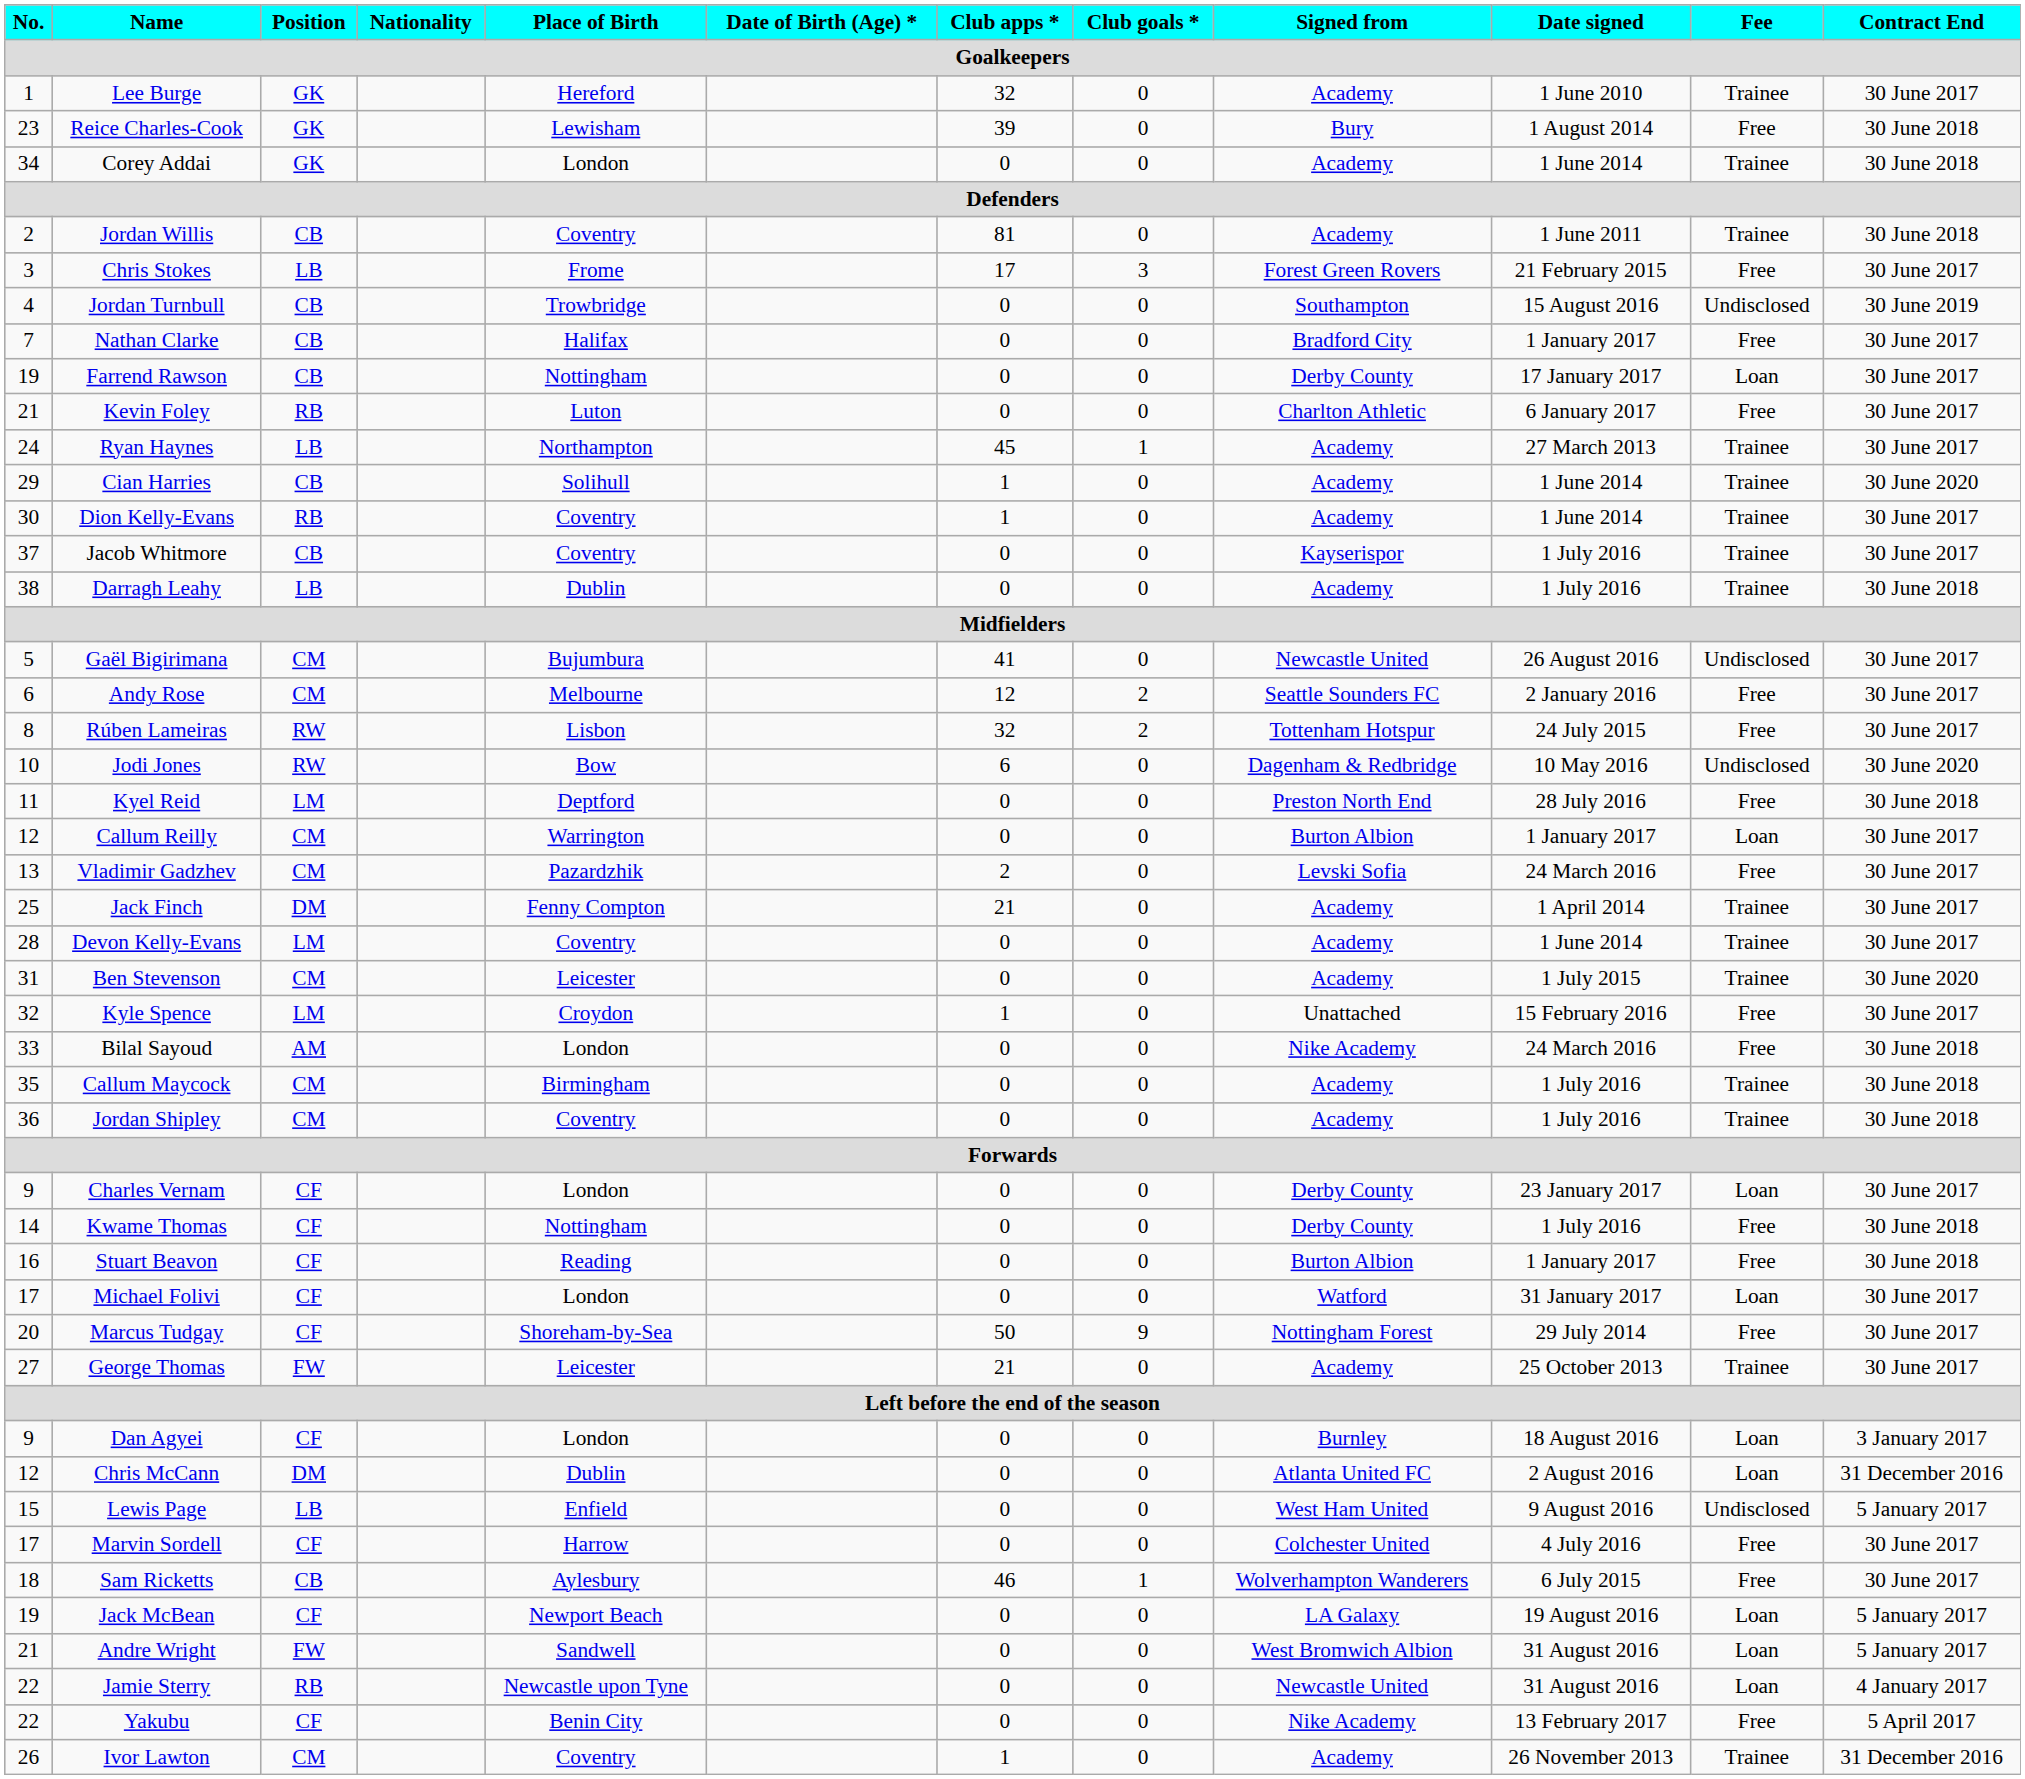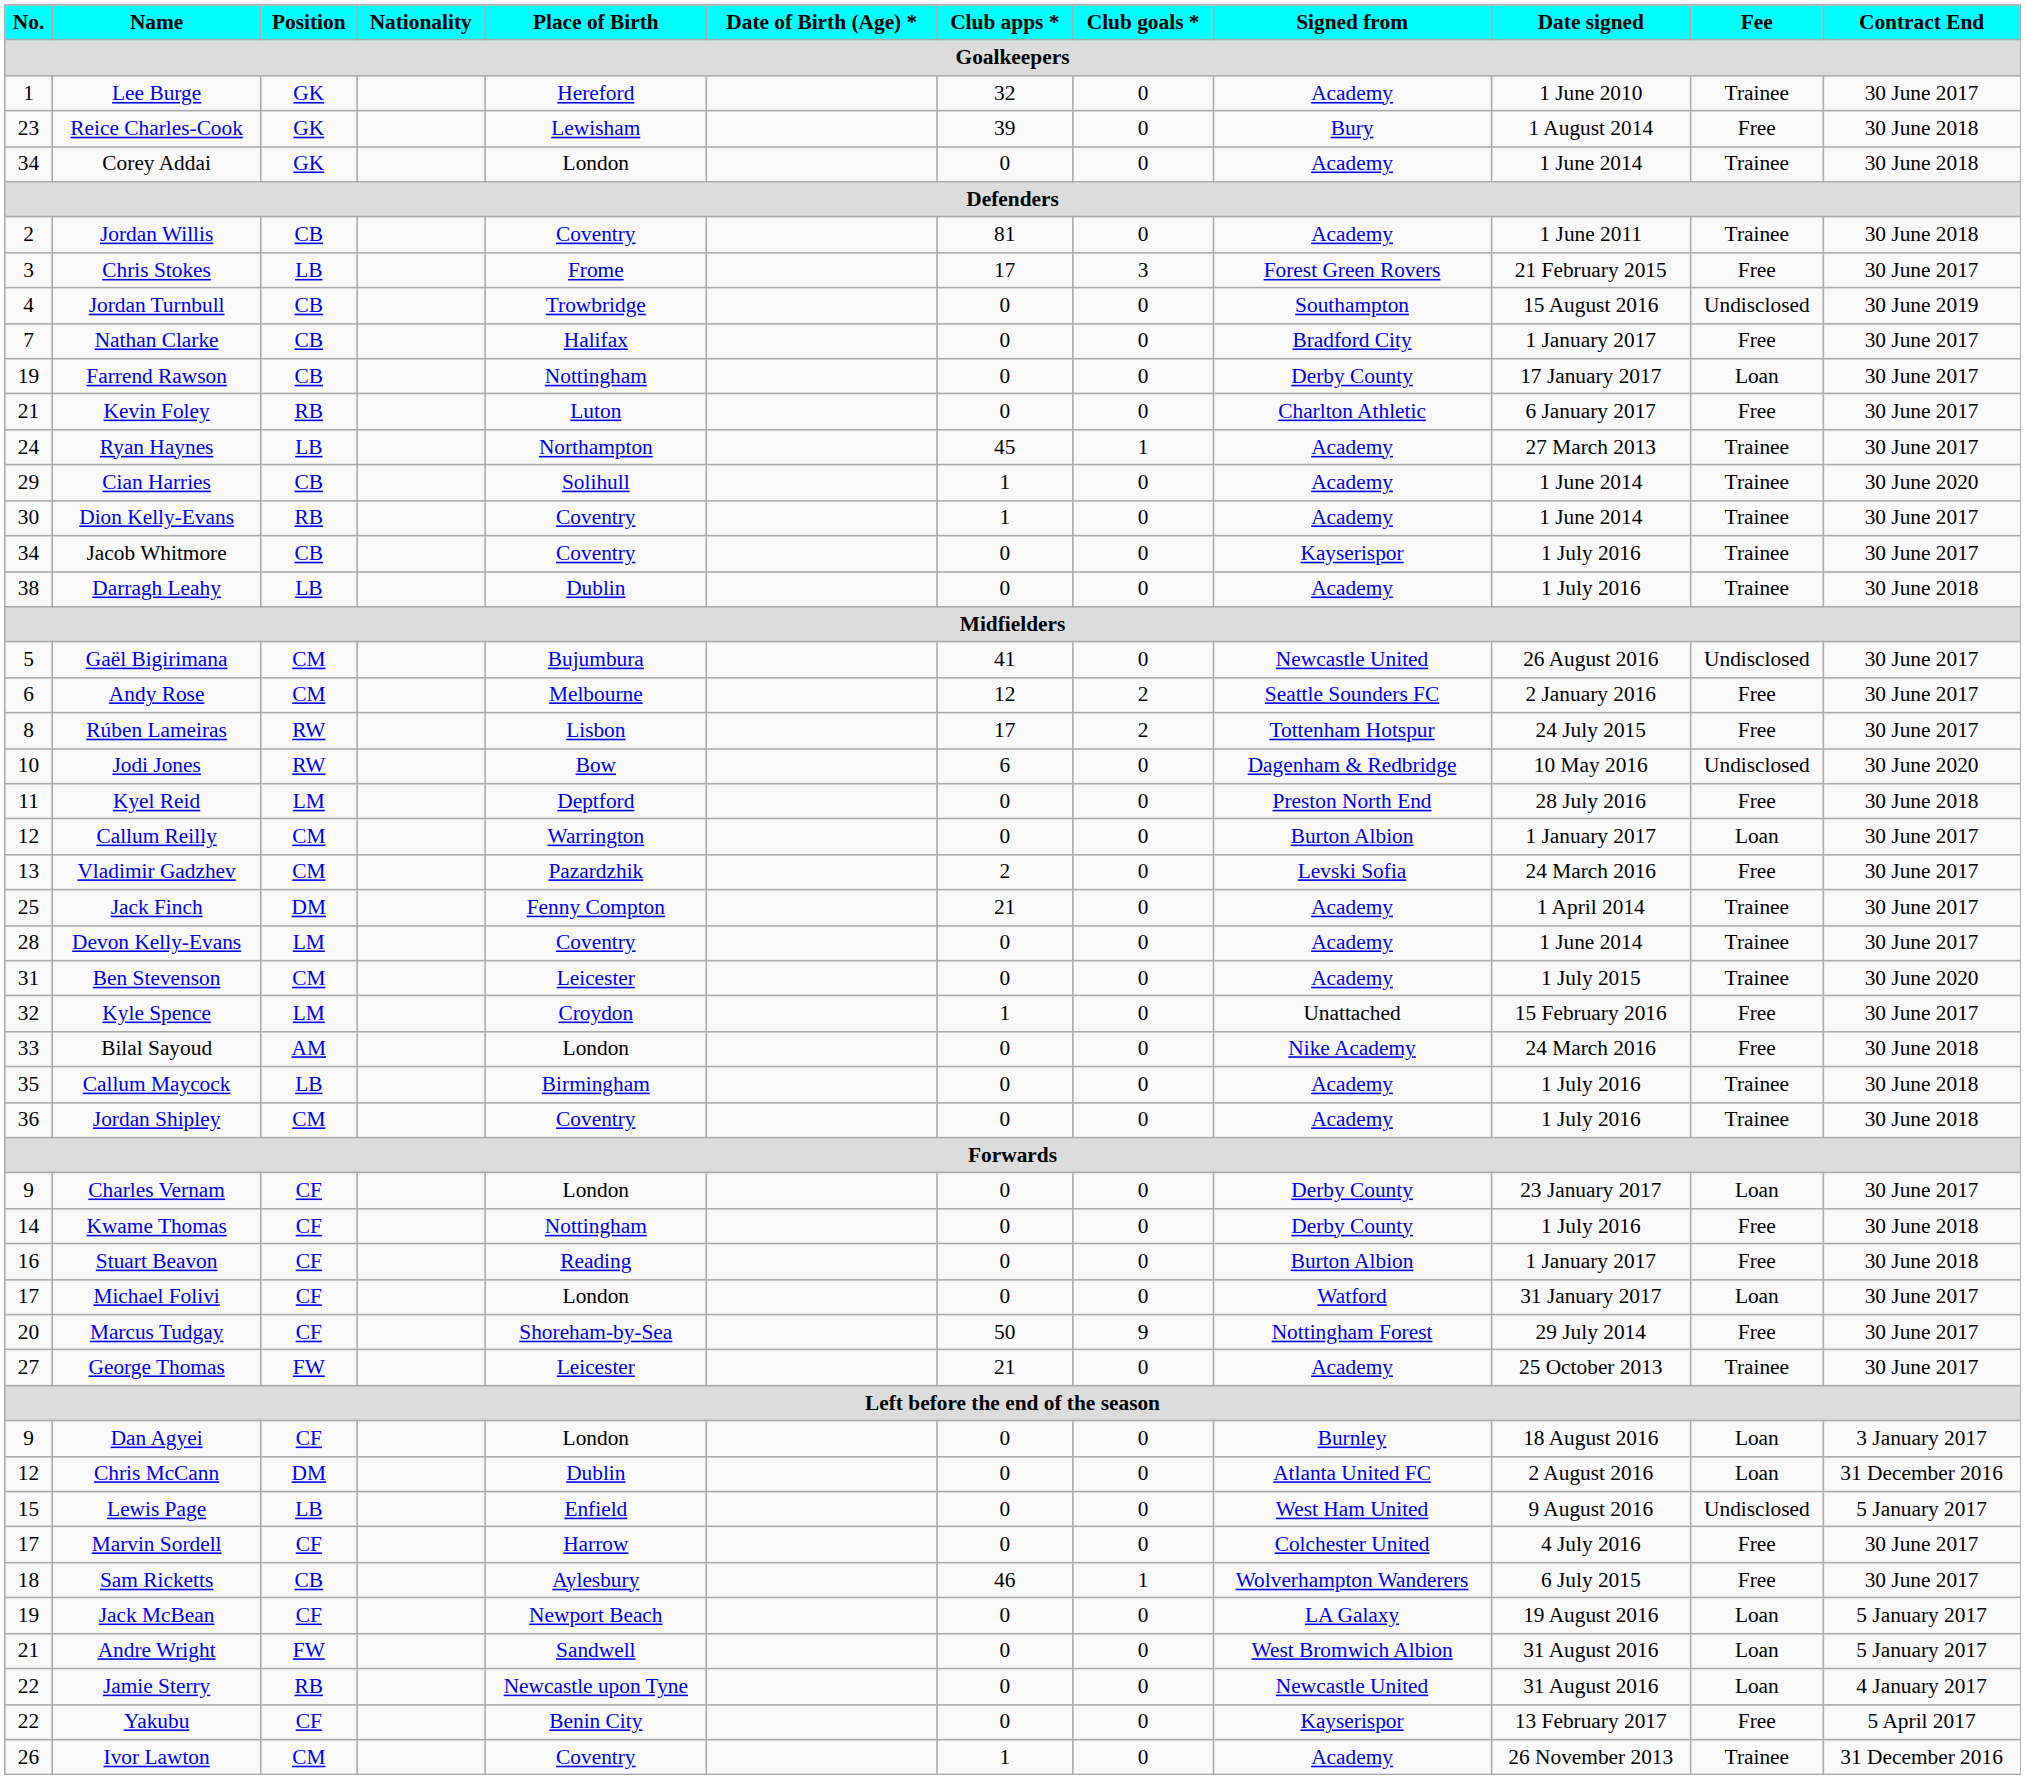Jacob Whitmore | No.: 37 -> 34
Rúben Lameiras | Club apps *: 32 -> 17
Callum Maycock | Position: CM -> LB
Yakubu | Signed from: Nike Academy -> Kayserispor
